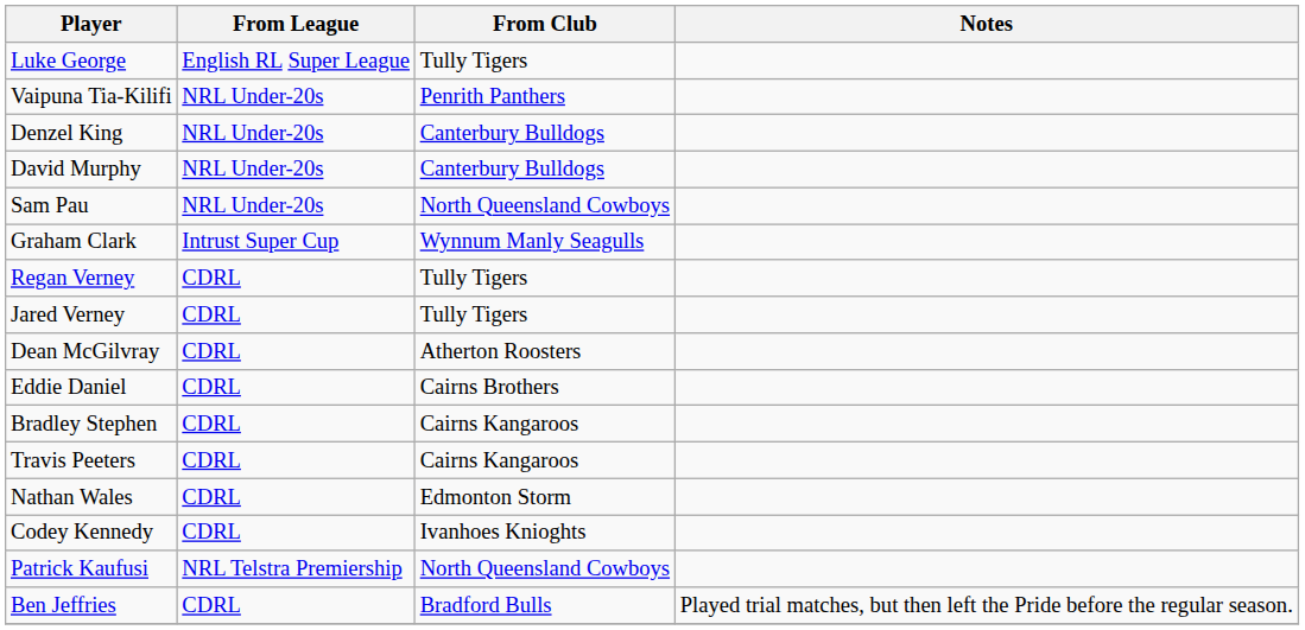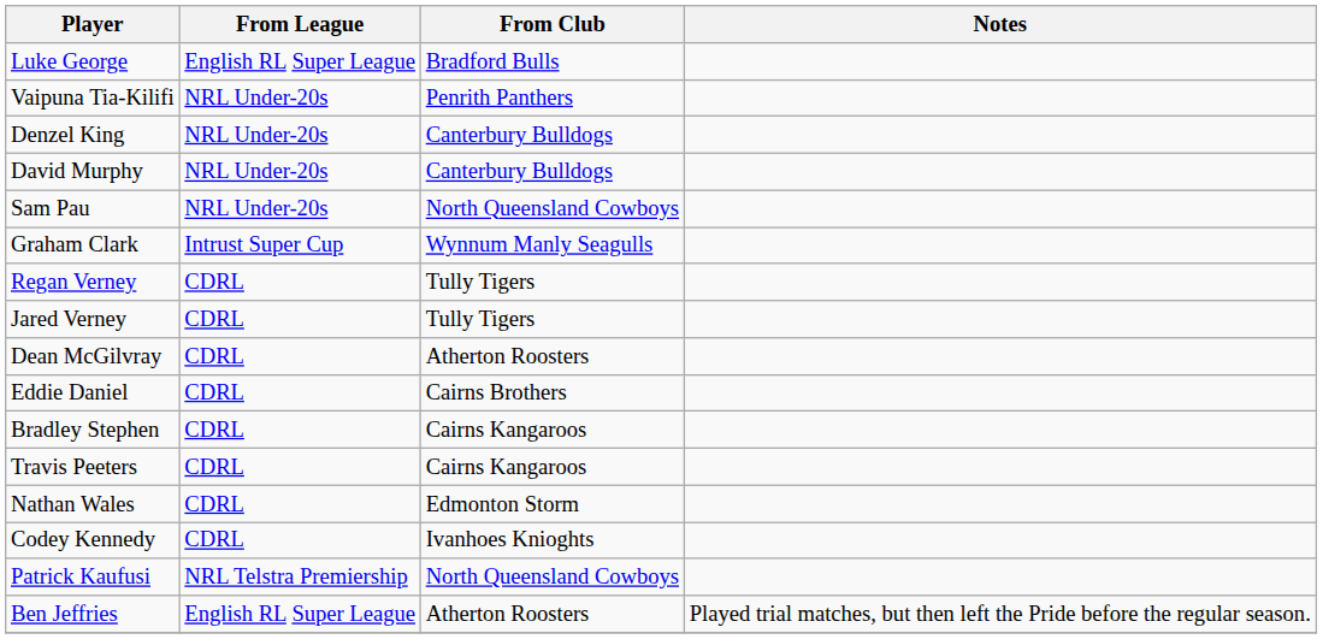Luke George | From Club: Tully Tigers -> Bradford Bulls
Ben Jeffries | From League: CDRL -> English RL Super League
Ben Jeffries | From Club: Bradford Bulls -> Atherton Roosters
